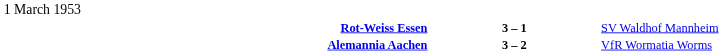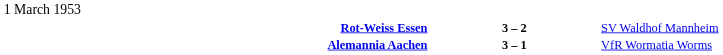Rot-Weiss Essen | column 2: 3 – 1 -> 3 – 2
Alemannia Aachen | column 2: 3 – 2 -> 3 – 1
